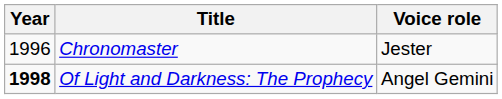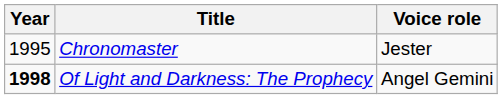Chronomaster | Year: 1996 -> 1995
